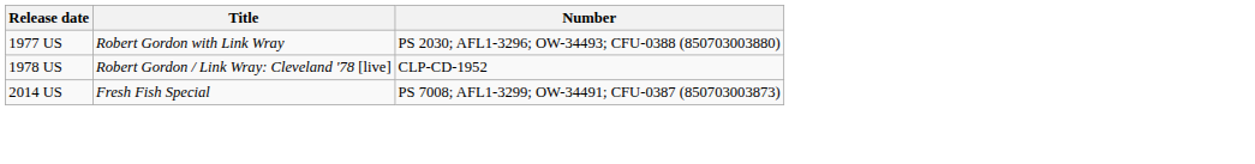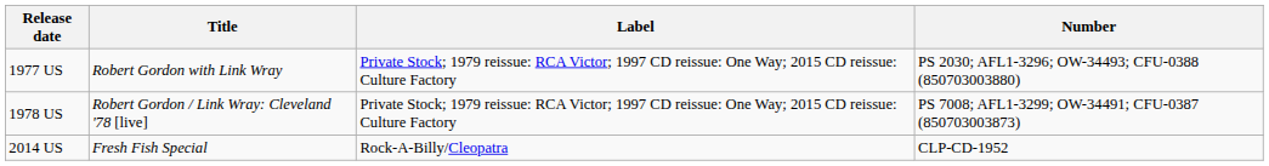+ column: Label | Private Stock; 1979 reissue: RCA Victor; 1997 CD reissue: One Way; 2015 CD reissue: Culture Factory | Private Stock; 1979 reissue: RCA Victor; 1997 CD reissue: One Way; 2015 CD reissue: Culture Factory | Rock-A-Billy/Cleopatra
1978 US | Number: CLP-CD-1952 -> PS 7008; AFL1-3299; OW-34491; CFU-0387 (850703003873)
2014 US | Number: PS 7008; AFL1-3299; OW-34491; CFU-0387 (850703003873) -> CLP-CD-1952
